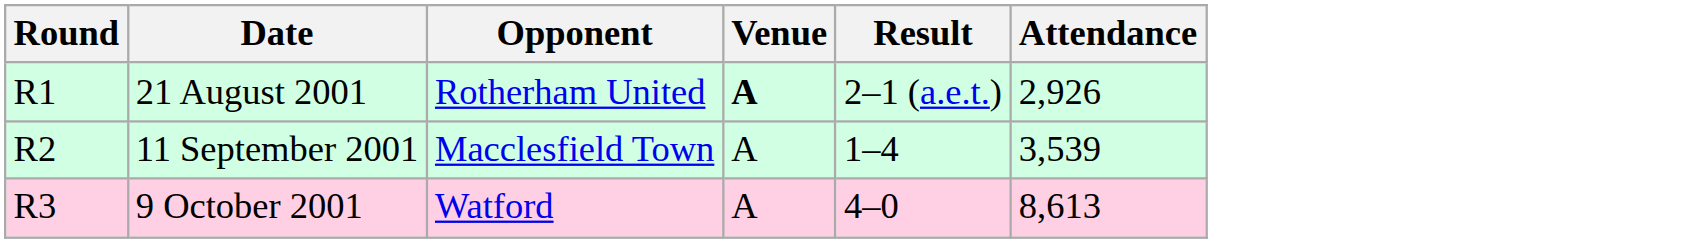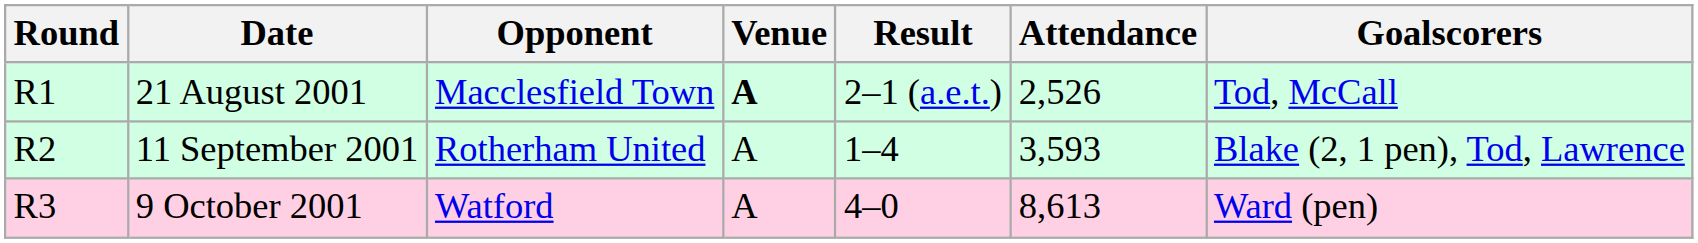+ column: Goalscorers | Tod, McCall | Blake (2, 1 pen), Tod, Lawrence | Ward (pen)
21 August 2001 | Opponent: Rotherham United -> Macclesfield Town
21 August 2001 | Attendance: 2,926 -> 2,526
11 September 2001 | Opponent: Macclesfield Town -> Rotherham United
11 September 2001 | Attendance: 3,539 -> 3,593
